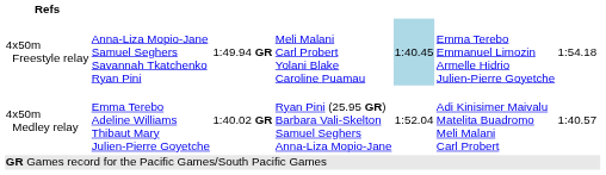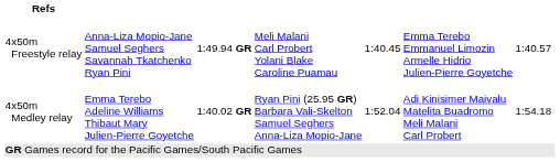4x50m Freestyle relay | column 5: lightblue background -> no background
4x50m Freestyle relay | column 7: 1:54.18 -> 1:40.57
4x50m Medley relay | column 7: 1:40.57 -> 1:54.18
